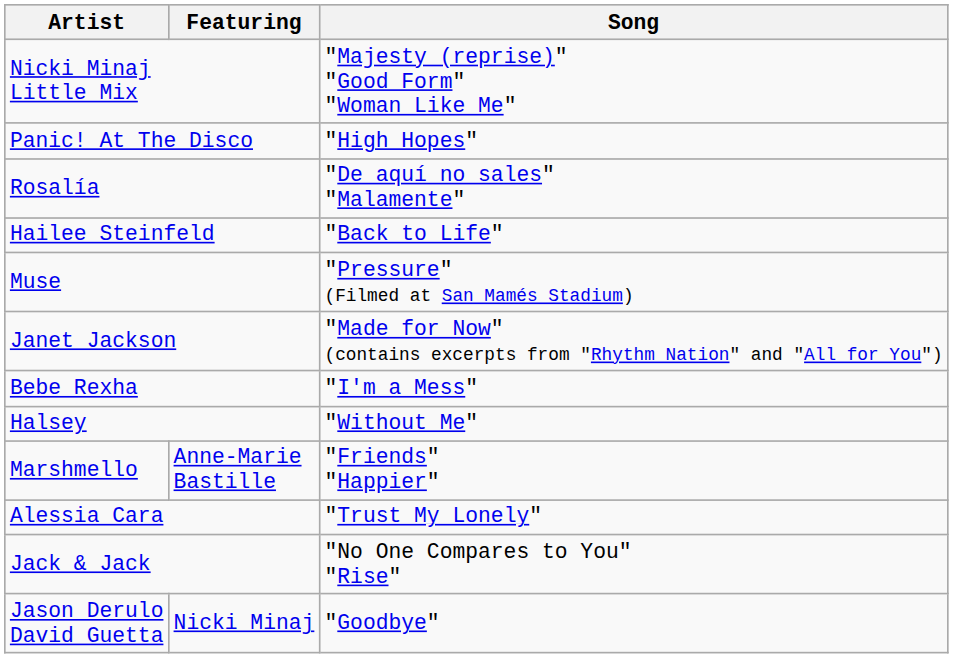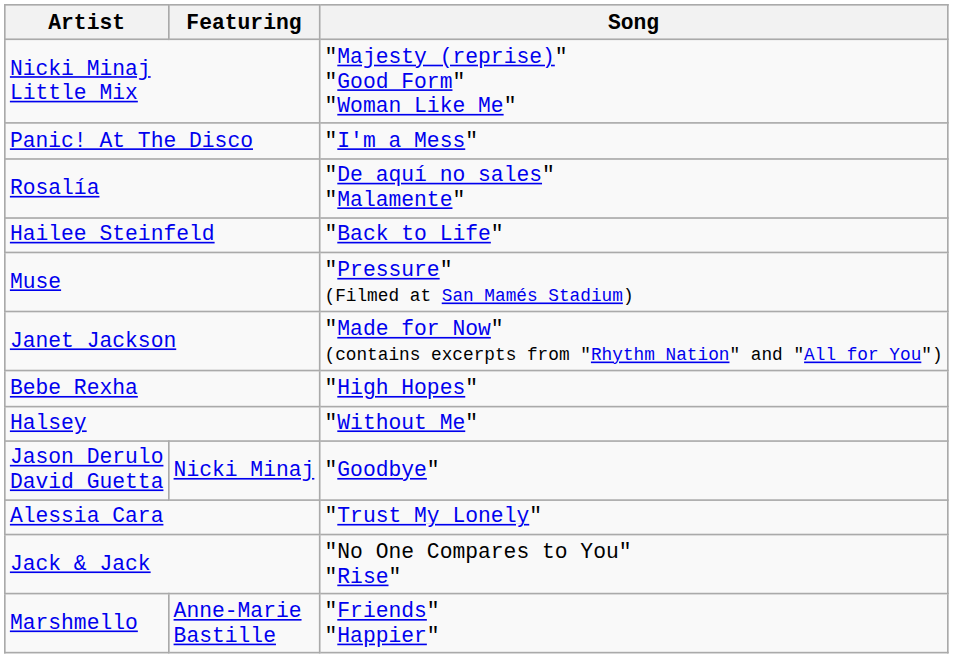Panic! At The Disco | Song: "High Hopes" -> "I'm a Mess"
Bebe Rexha | Song: "I'm a Mess" -> "High Hopes"
rows swapped: Jason Derulo David Guetta <-> Marshmello
